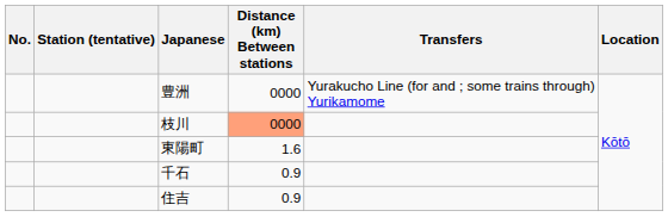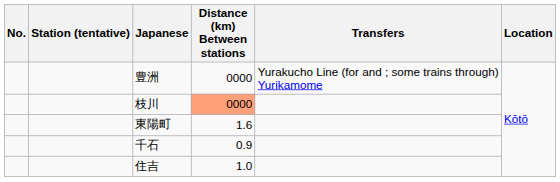住吉 | Distance (km) Between stations: 0.9 -> 1.0
